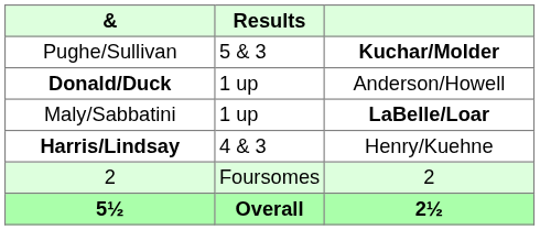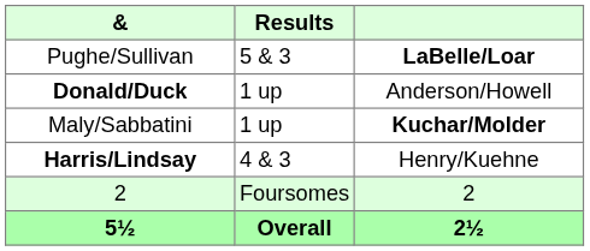Pughe/Sullivan | column 3: Kuchar/Molder -> LaBelle/Loar
Maly/Sabbatini | column 3: LaBelle/Loar -> Kuchar/Molder
